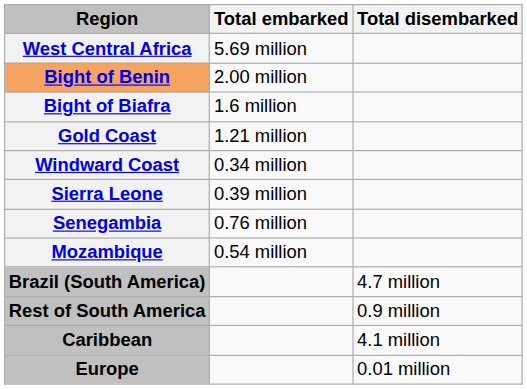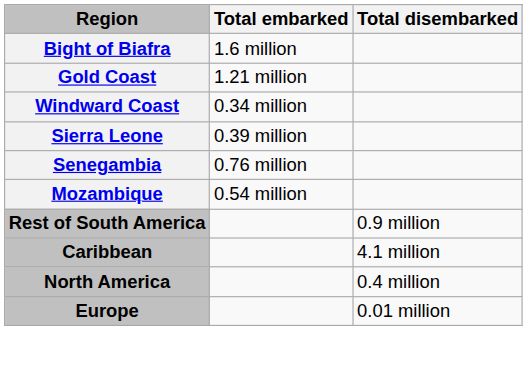- row: West Central Africa | 5.69 million
- row: Bight of Benin | 2.00 million
- row: Brazil (South America) | 4.7 million
+ row: North America | 0.4 million
